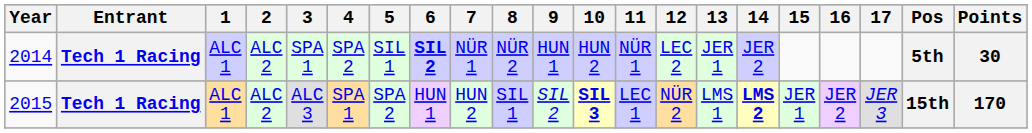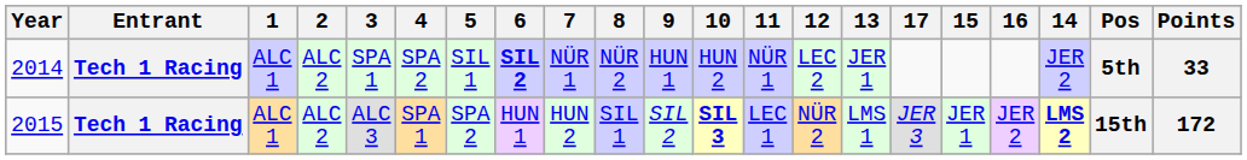columns swapped: 14 <-> 17
2014 | Points: 30 -> 33
2015 | Points: 170 -> 172
